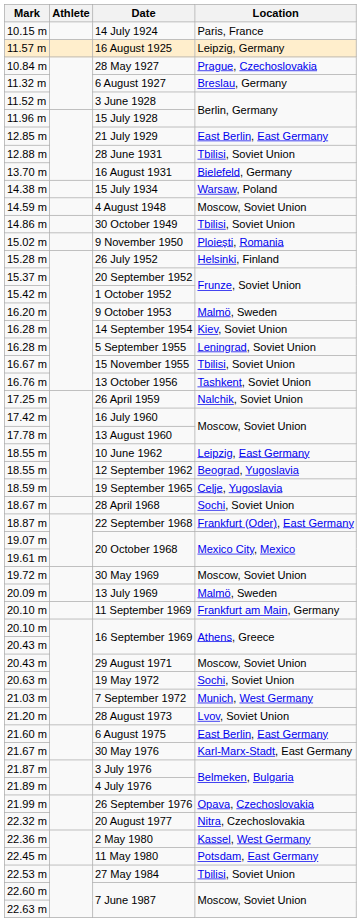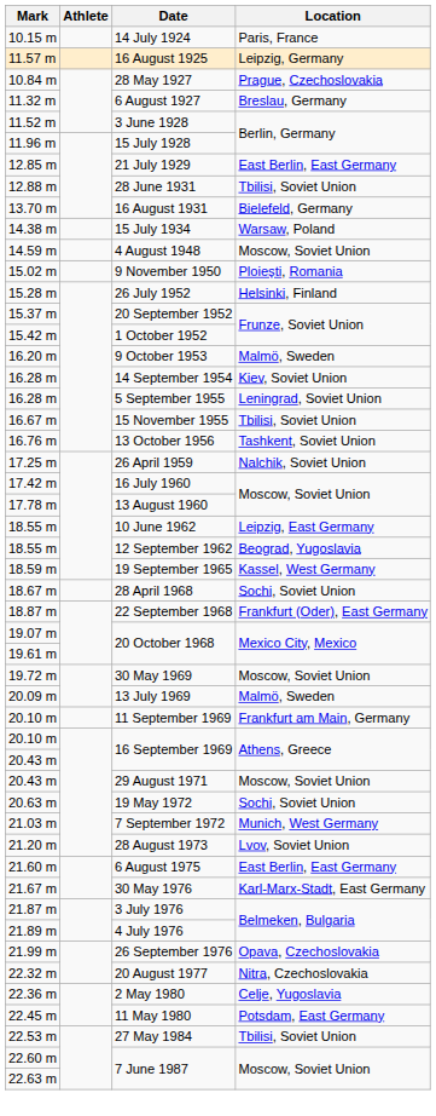- row: 14.86 m | 30 October 1949 | Tbilisi, Soviet Union
19 September 1965 | Location: Celje, Yugoslavia -> Kassel, West Germany
2 May 1980 | Location: Kassel, West Germany -> Celje, Yugoslavia
